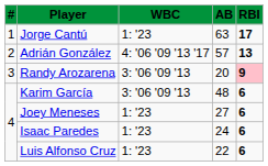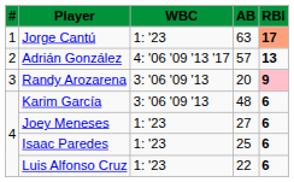Jorge Cantú | RBI: no background -> lightsalmon background
Isaac Paredes | AB: 24 -> 25
